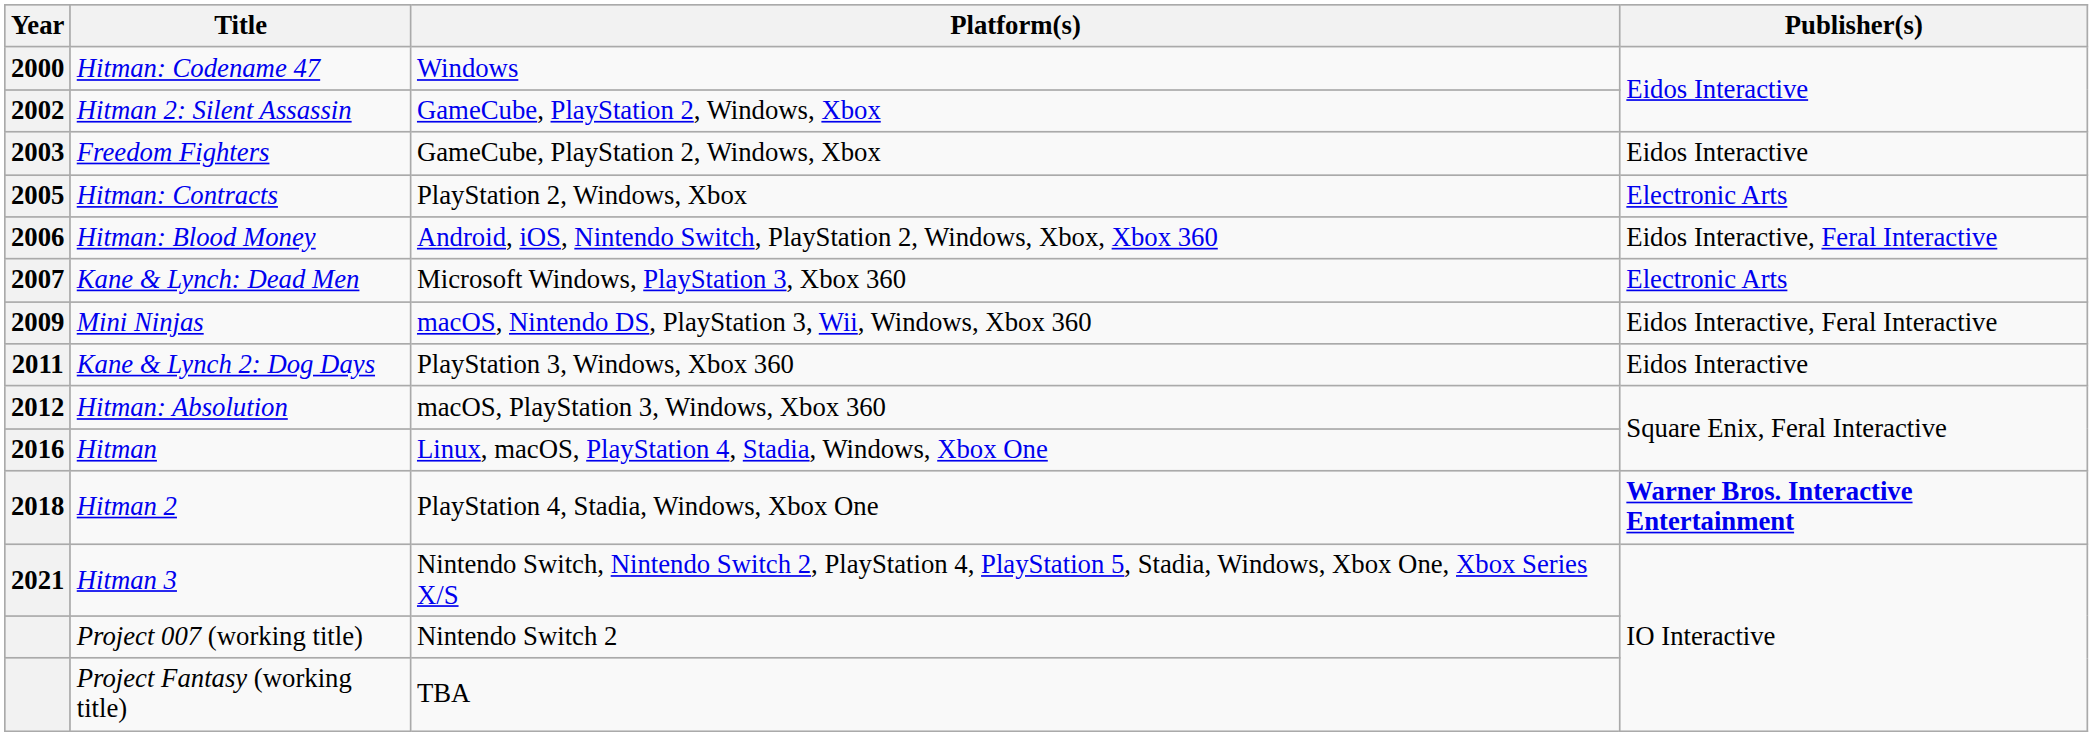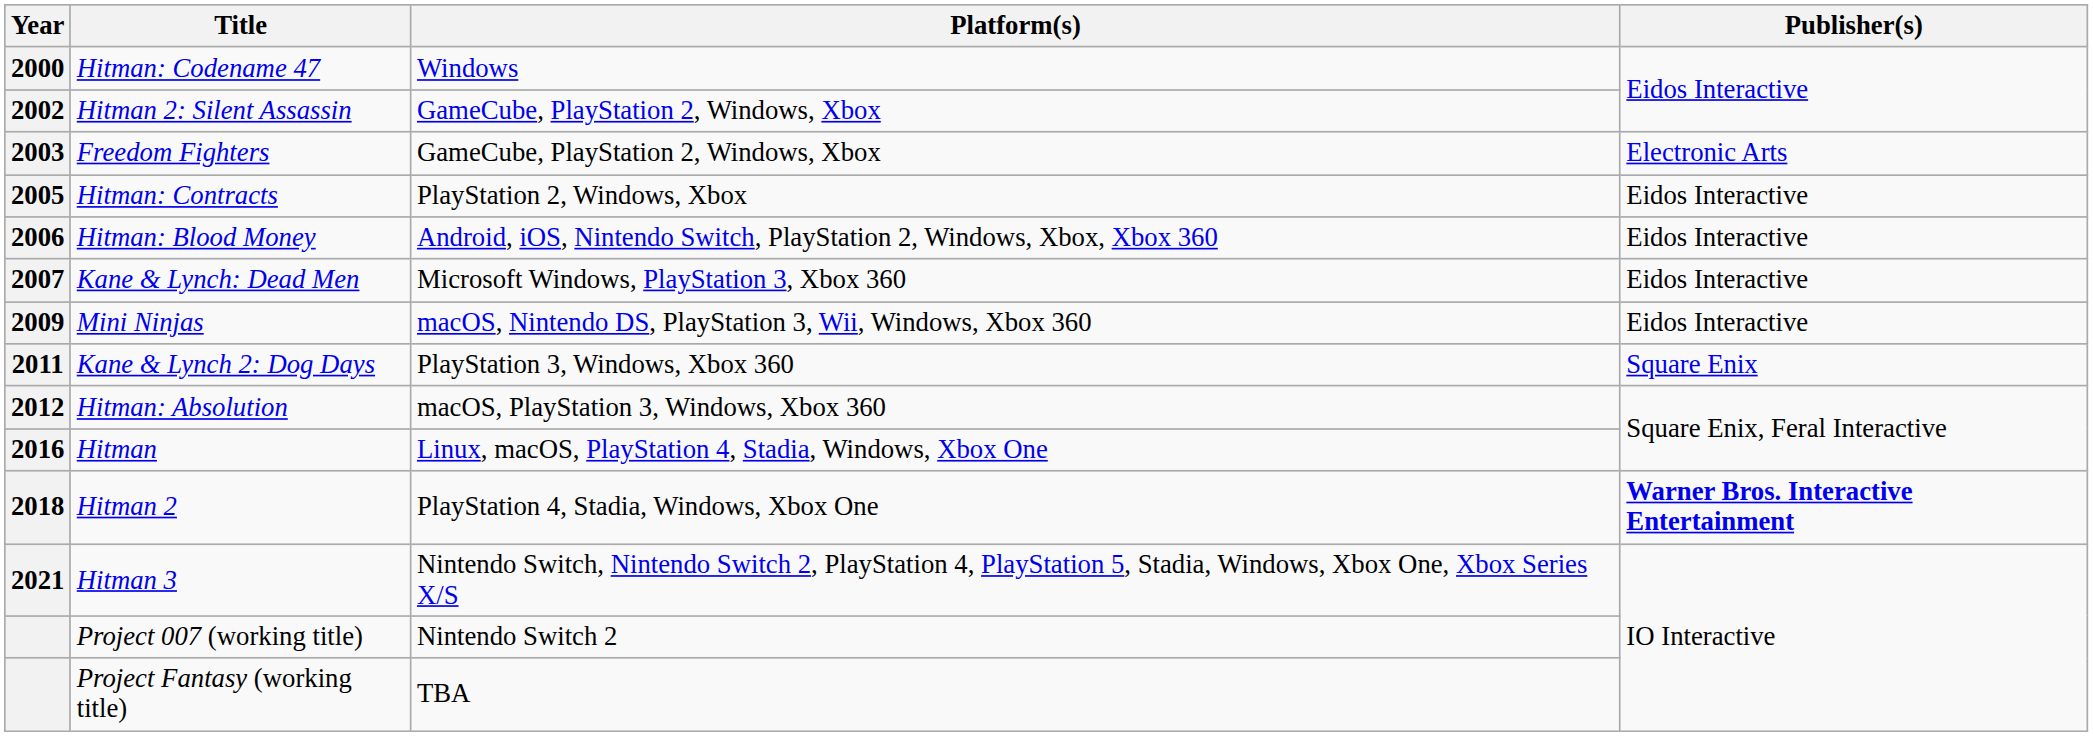Freedom Fighters | Publisher(s): Eidos Interactive -> Electronic Arts
Hitman: Contracts | Publisher(s): Electronic Arts -> Eidos Interactive
Hitman: Blood Money | Publisher(s): Eidos Interactive, Feral Interactive -> Eidos Interactive
Kane & Lynch: Dead Men | Publisher(s): Electronic Arts -> Eidos Interactive
Mini Ninjas | Publisher(s): Eidos Interactive, Feral Interactive -> Eidos Interactive
Kane & Lynch 2: Dog Days | Publisher(s): Eidos Interactive -> Square Enix
